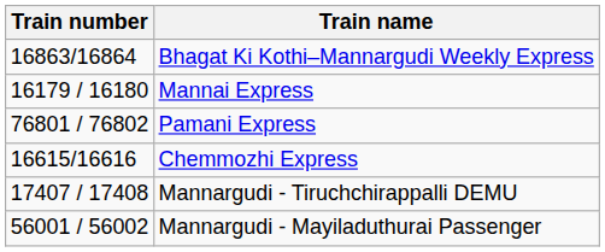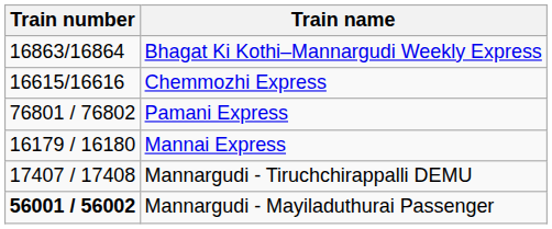rows swapped: Mannai Express <-> Chemmozhi Express
Mannargudi - Mayiladuthurai Passenger | Train number: normal -> bold
